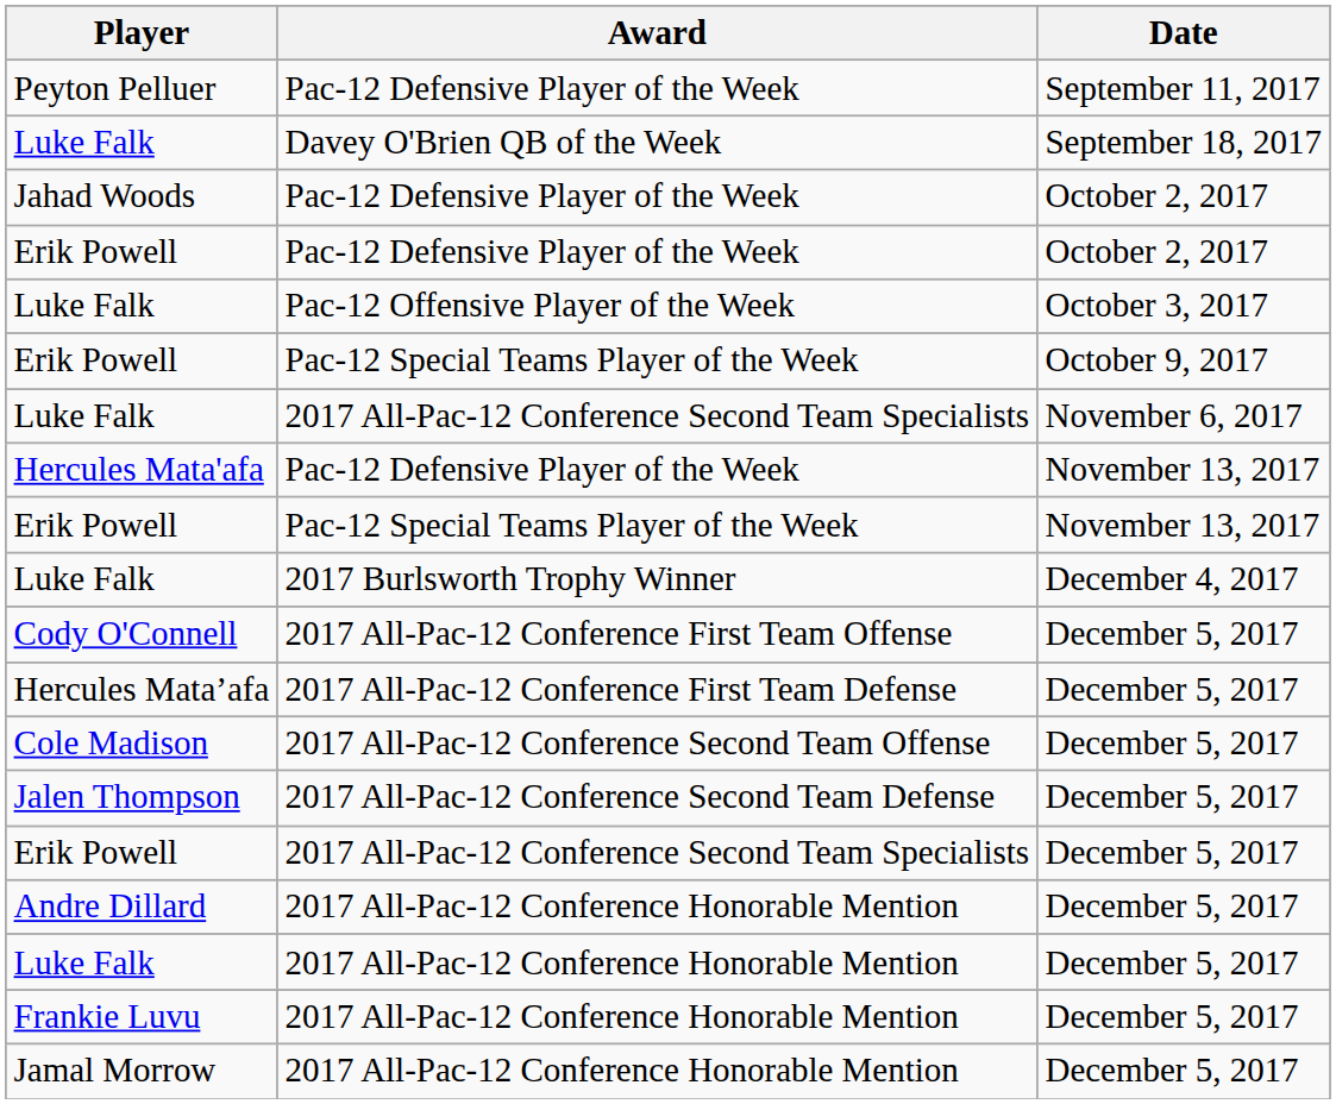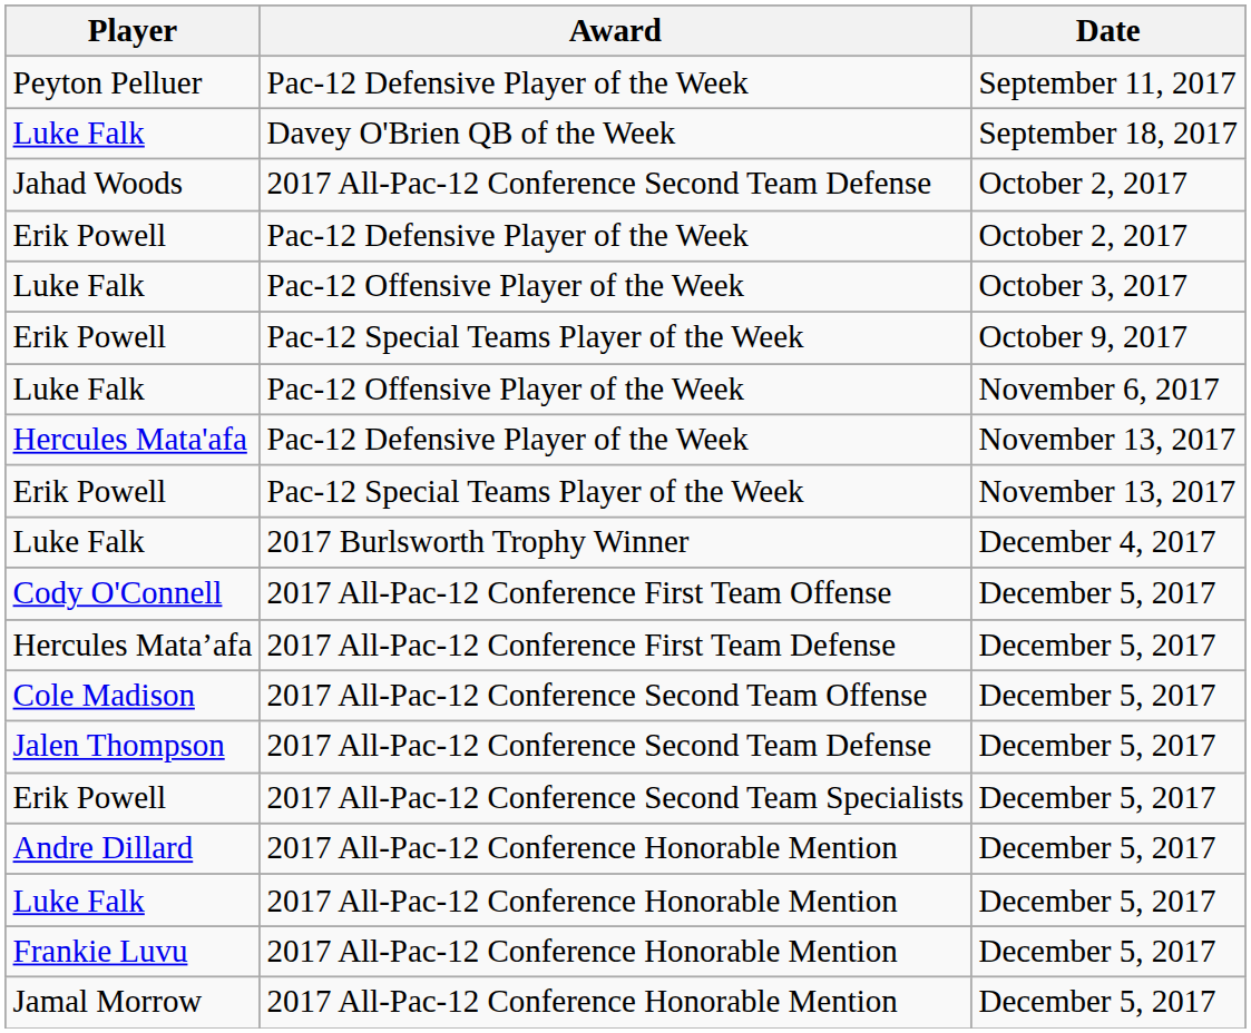Jahad Woods | Award: Pac-12 Defensive Player of the Week -> 2017 All-Pac-12 Conference Second Team Defense
Luke Falk / November 6, 2017 | Award: 2017 All-Pac-12 Conference Second Team Specialists -> Pac-12 Offensive Player of the Week
